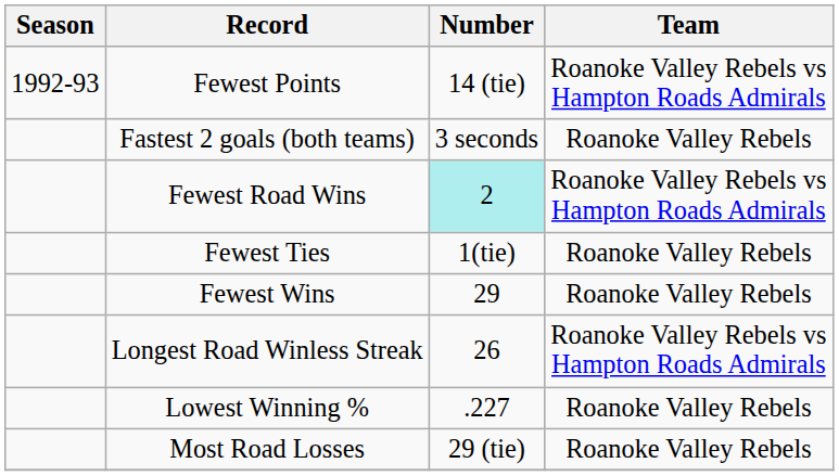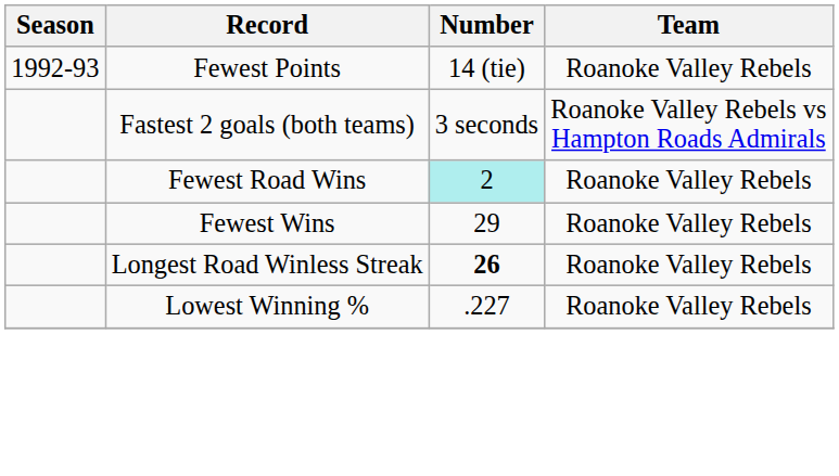Fewest Points | Team: Roanoke Valley Rebels vs Hampton Roads Admirals -> Roanoke Valley Rebels
Fastest 2 goals (both teams) | Team: Roanoke Valley Rebels -> Roanoke Valley Rebels vs Hampton Roads Admirals
Fewest Road Wins | Team: Roanoke Valley Rebels vs Hampton Roads Admirals -> Roanoke Valley Rebels
- row: Fewest Ties | 1(tie) | Roanoke Valley Rebels
Longest Road Winless Streak | Number: normal -> bold
Longest Road Winless Streak | Team: Roanoke Valley Rebels vs Hampton Roads Admirals -> Roanoke Valley Rebels
- row: Most Road Losses | 29 (tie) | Roanoke Valley Rebels
